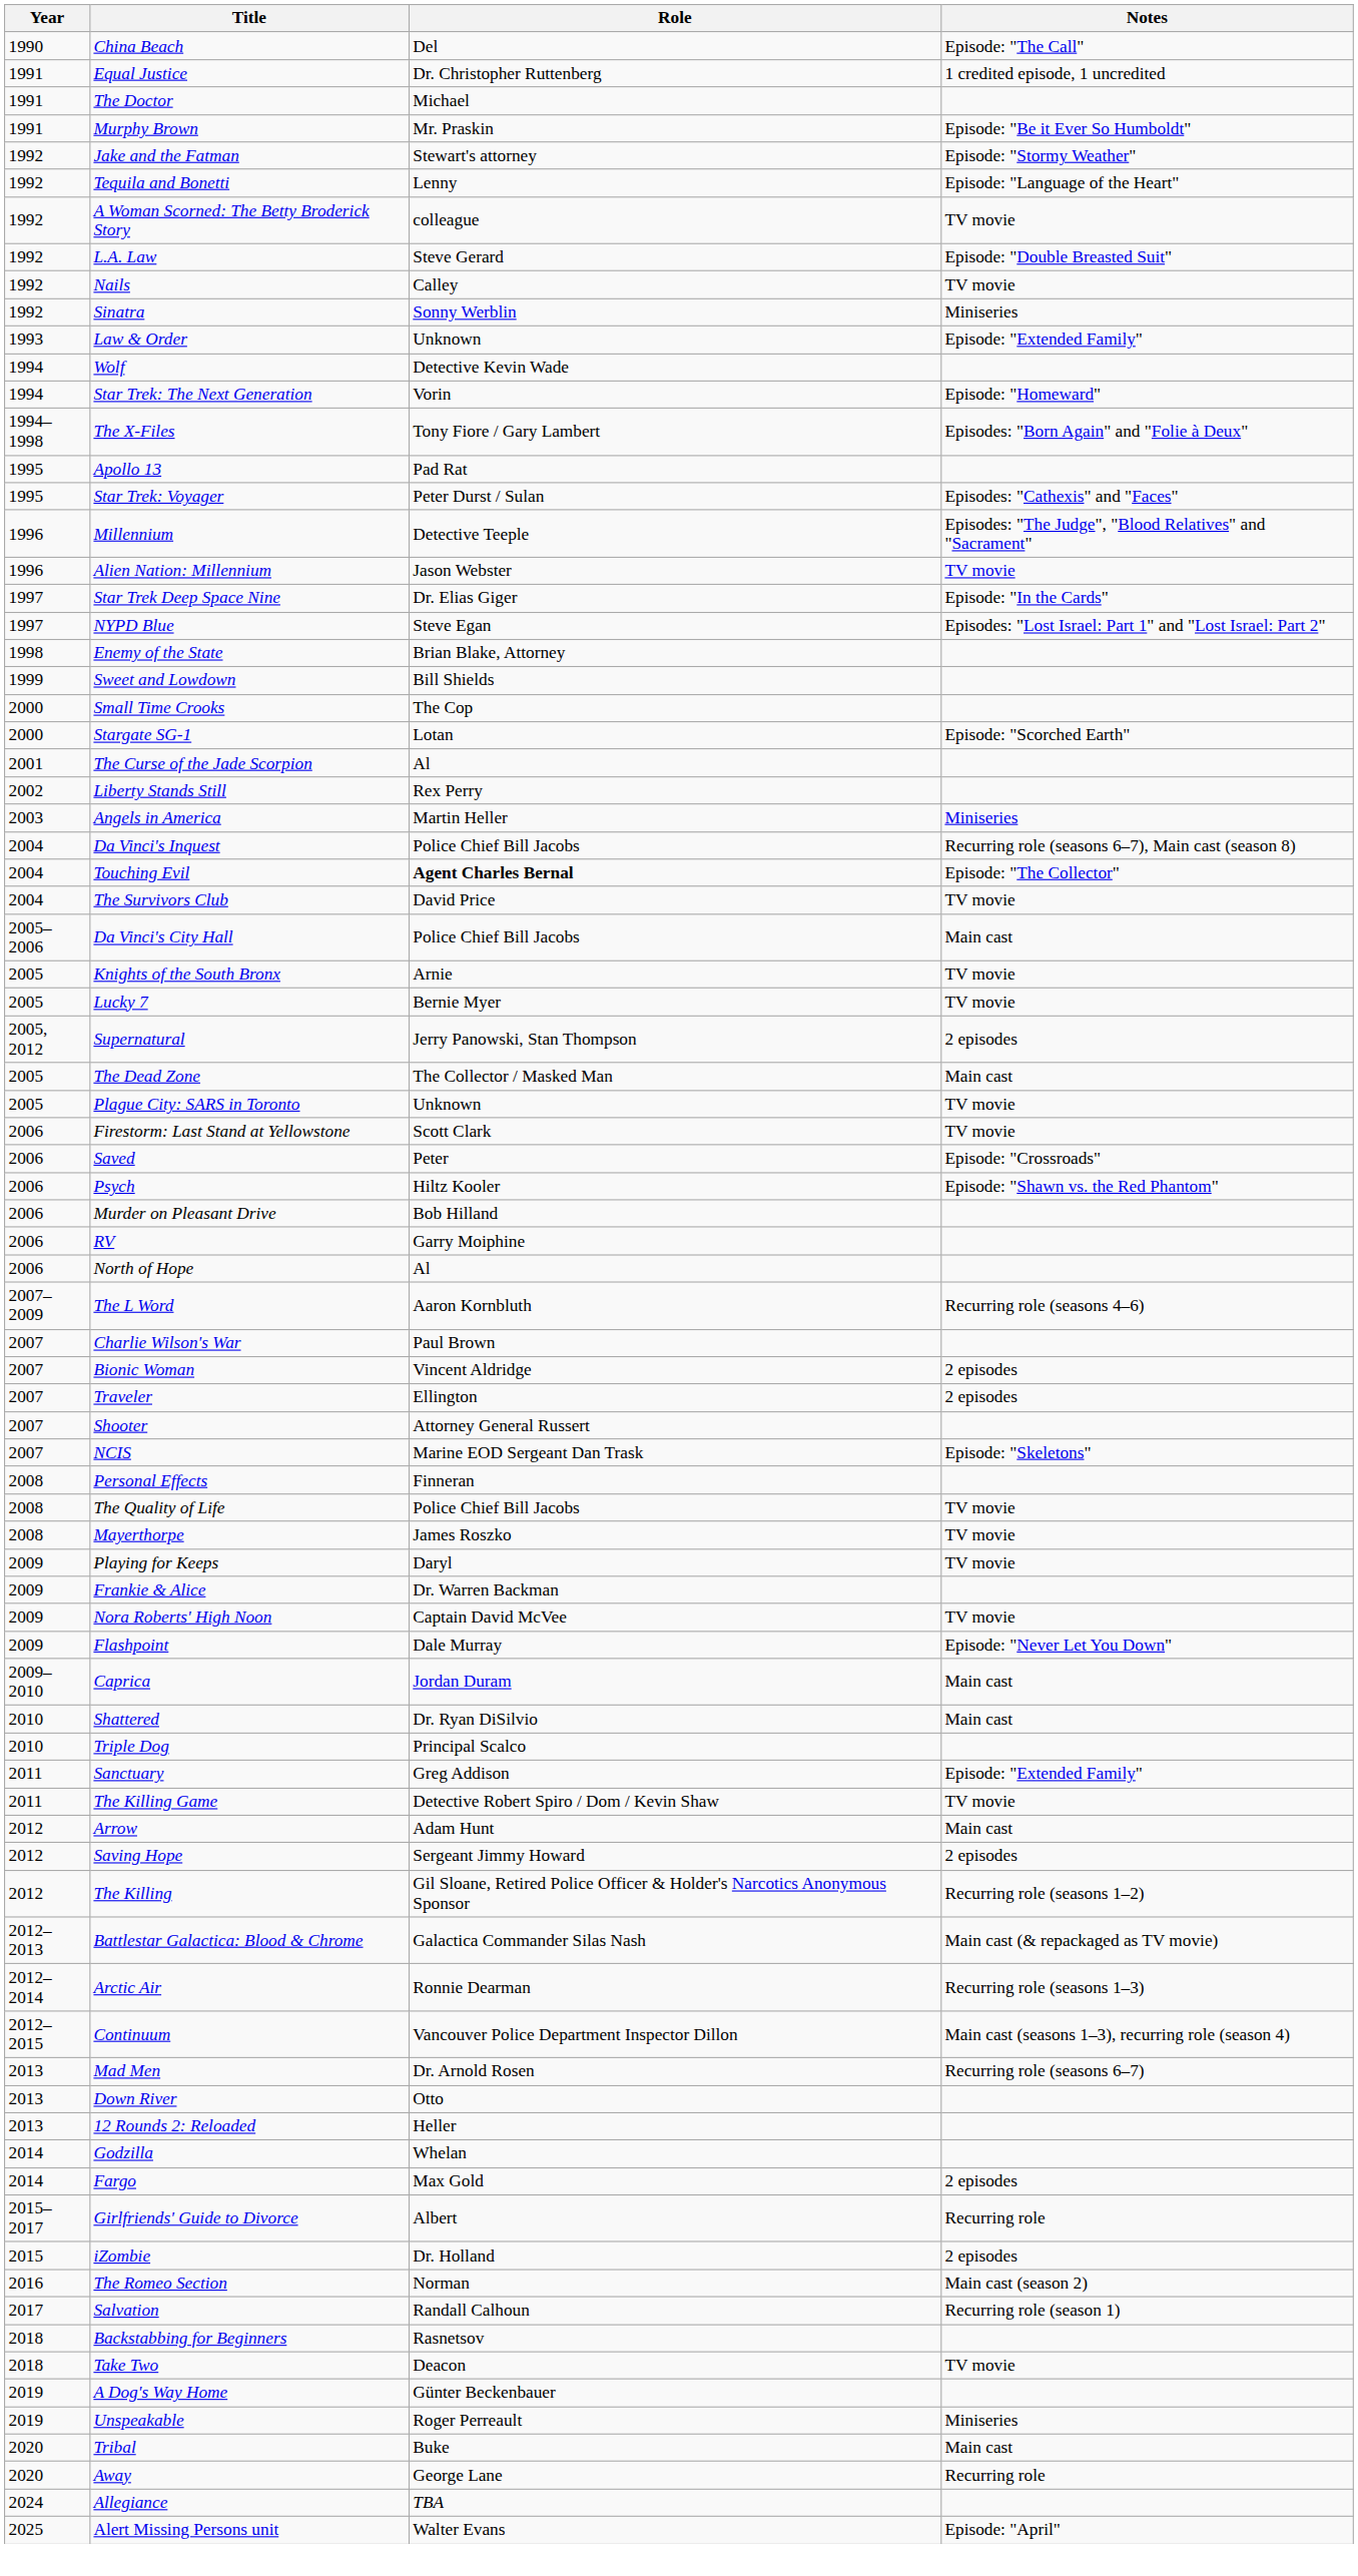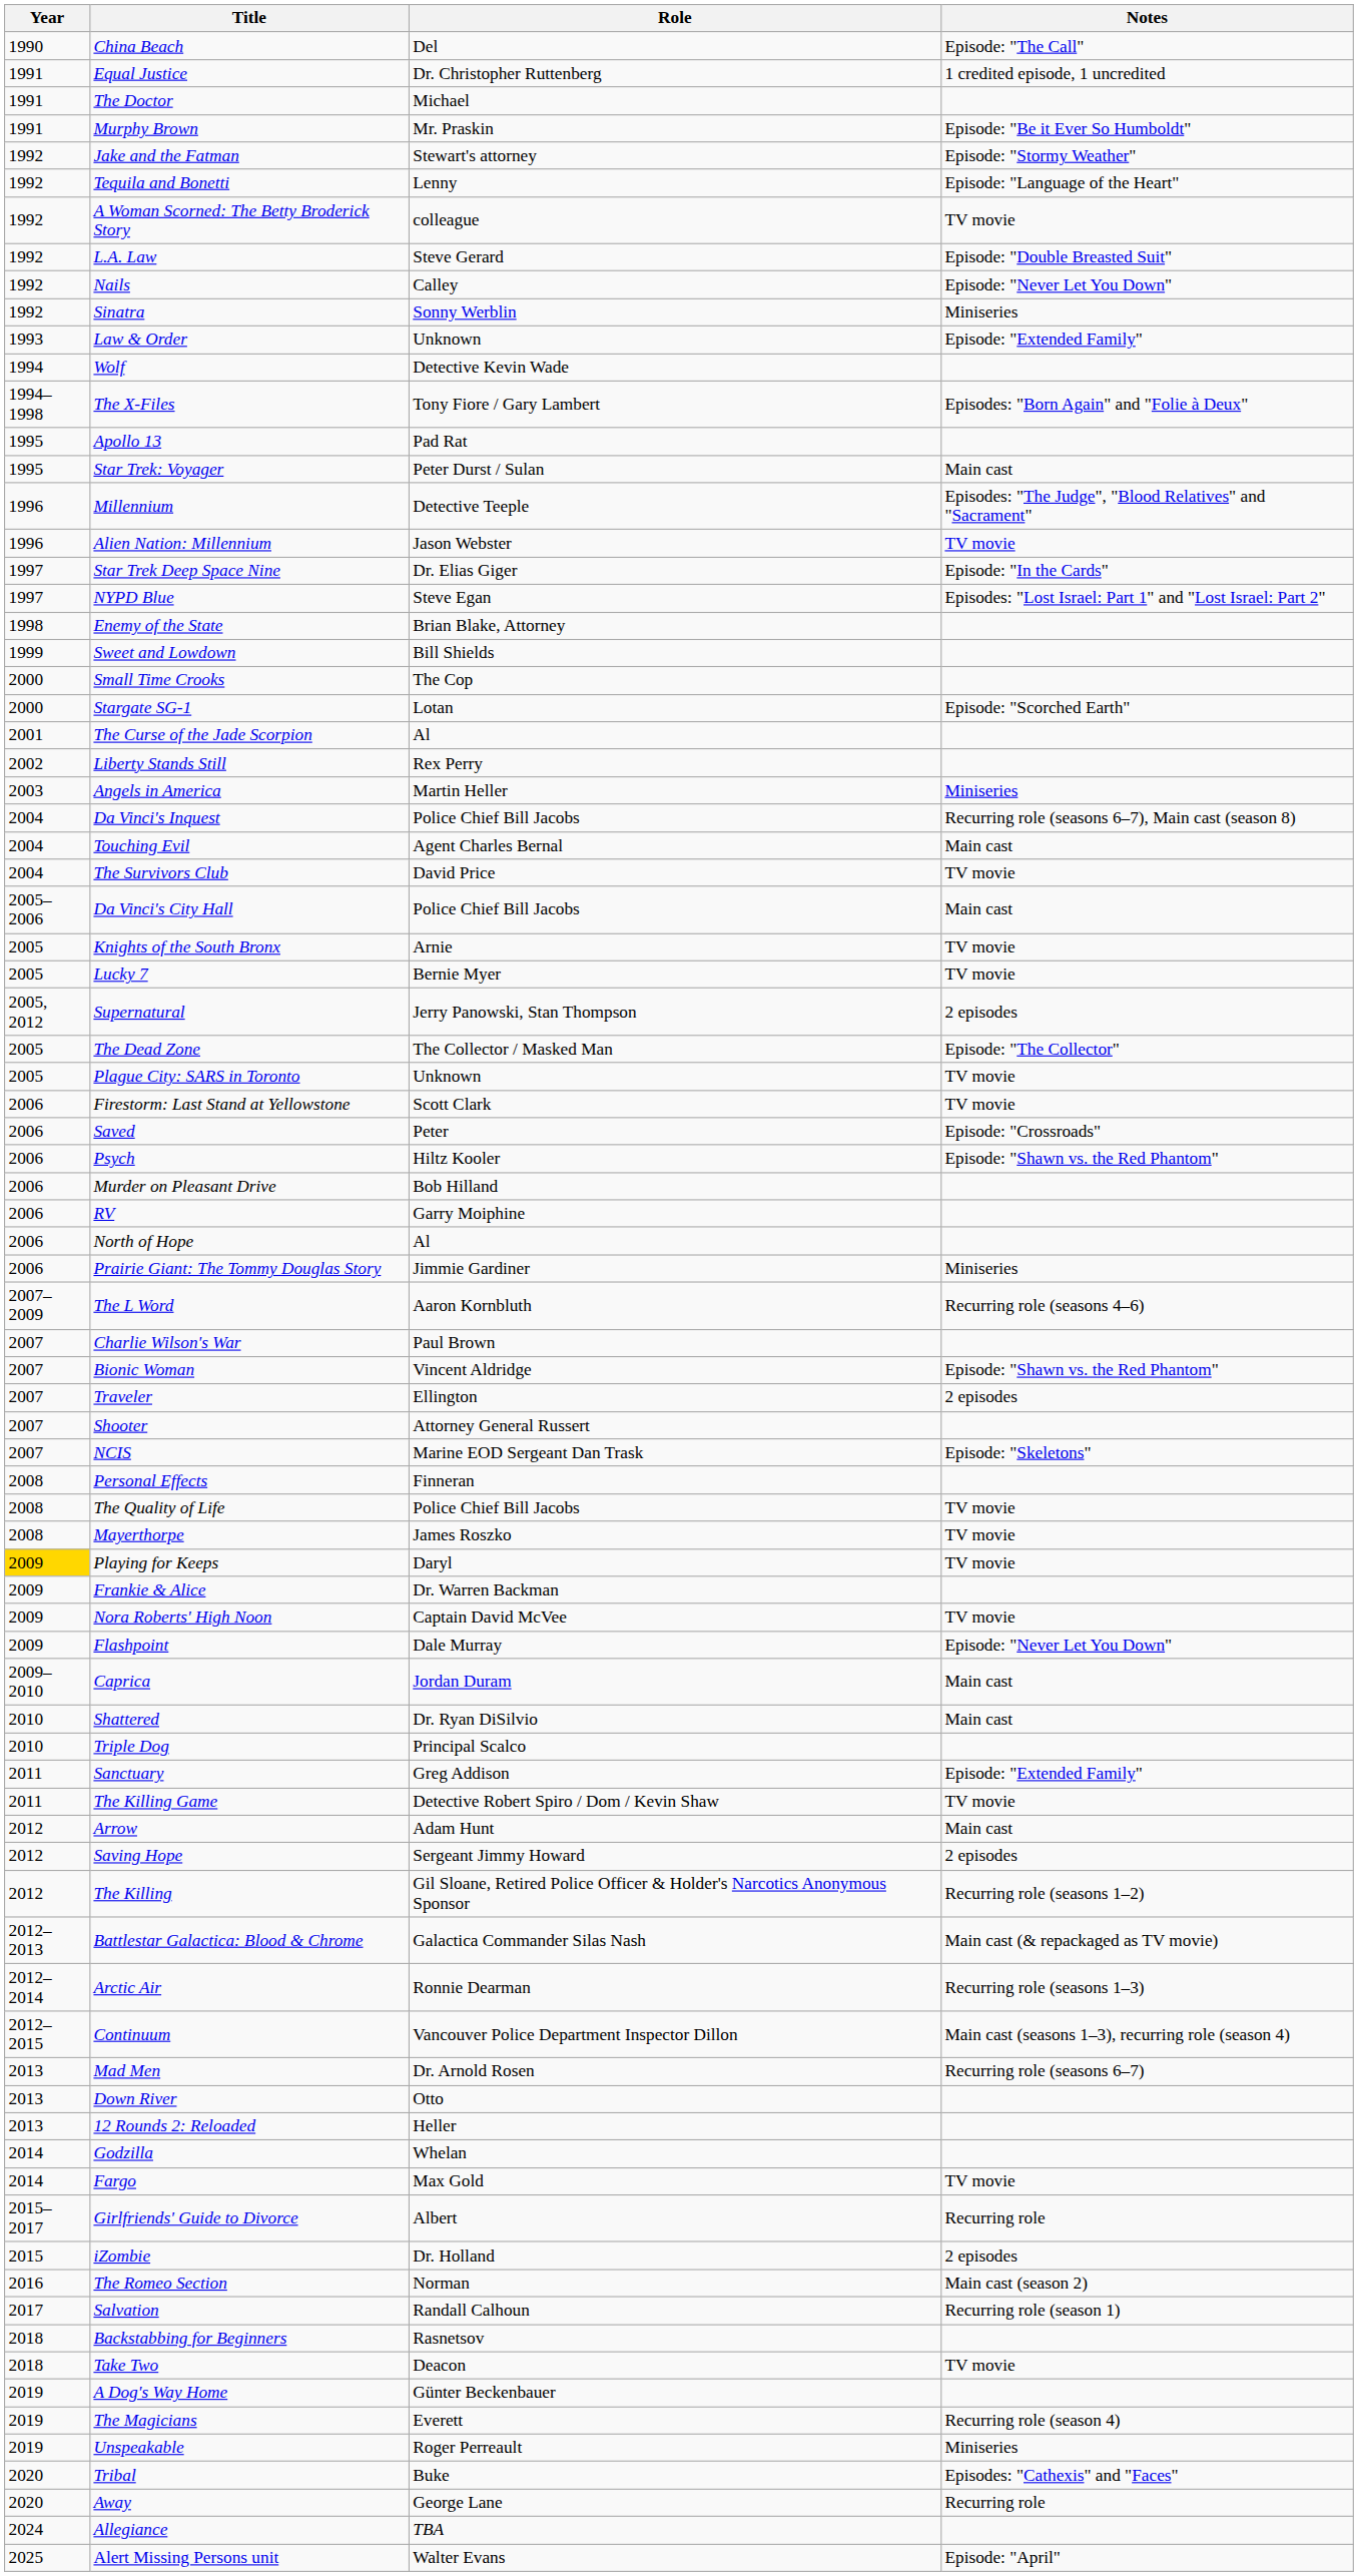Nails | Notes: TV movie -> Episode: "Never Let You Down"
- row: 1994 | Star Trek: The Next Generation | Vorin | Episode: "Homeward"
Star Trek: Voyager | Notes: Episodes: "Cathexis" and "Faces" -> Main cast
Touching Evil | Role: bold -> normal
Touching Evil | Notes: Episode: "The Collector" -> Main cast
The Dead Zone | Notes: Main cast -> Episode: "The Collector"
+ row: 2006 | Prairie Giant: The Tommy Douglas Story | Jimmie Gardiner | Miniseries
Bionic Woman | Notes: 2 episodes -> Episode: "Shawn vs. the Red Phantom"
Playing for Keeps | Year: no background -> gold background
Fargo | Notes: 2 episodes -> TV movie
+ row: 2019 | The Magicians | Everett | Recurring role (season 4)
Tribal | Notes: Main cast -> Episodes: "Cathexis" and "Faces"
